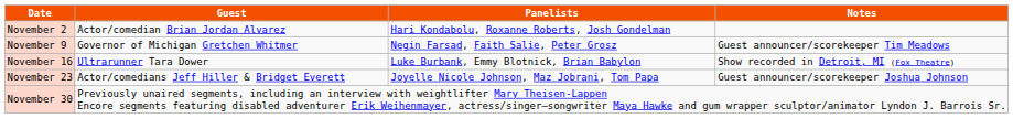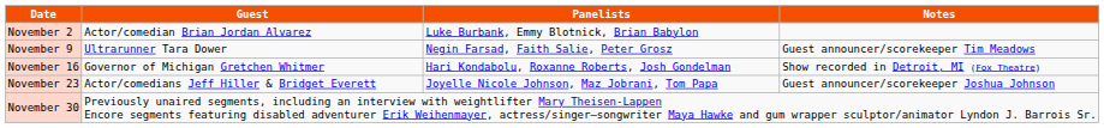November 2 | Panelists: Hari Kondabolu, Roxanne Roberts, Josh Gondelman -> Luke Burbank, Emmy Blotnick, Brian Babylon
November 9 | Guest: Governor of Michigan Gretchen Whitmer -> Ultrarunner Tara Dower
November 16 | Guest: Ultrarunner Tara Dower -> Governor of Michigan Gretchen Whitmer
November 16 | Panelists: Luke Burbank, Emmy Blotnick, Brian Babylon -> Hari Kondabolu, Roxanne Roberts, Josh Gondelman
